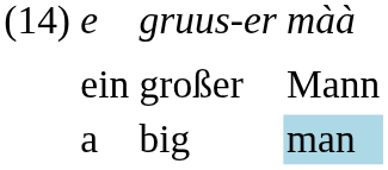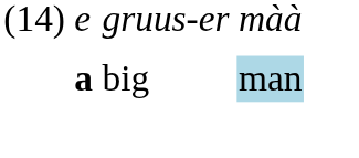- row: ein | großer | Mann
big | column 2: normal -> bold
